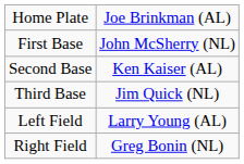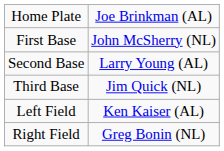Second Base | column 2: Ken Kaiser (AL) -> Larry Young (AL)
Left Field | column 2: Larry Young (AL) -> Ken Kaiser (AL)
